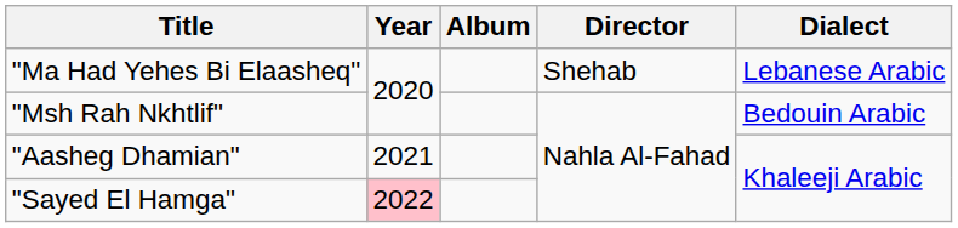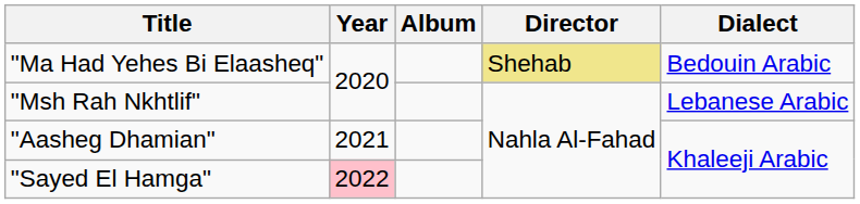"Ma Had Yehes Bi Elaasheq" | Director: no background -> khaki background
"Ma Had Yehes Bi Elaasheq" | Dialect: Lebanese Arabic -> Bedouin Arabic
"Msh Rah Nkhtlif" | Dialect: Bedouin Arabic -> Lebanese Arabic
